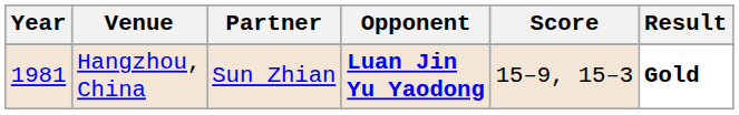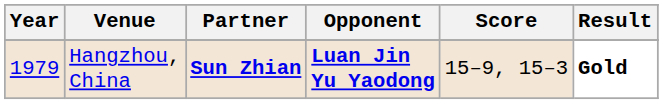Hangzhou, China | Year: 1981 -> 1979
Hangzhou, China | Partner: normal -> bold
